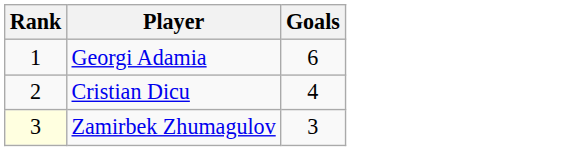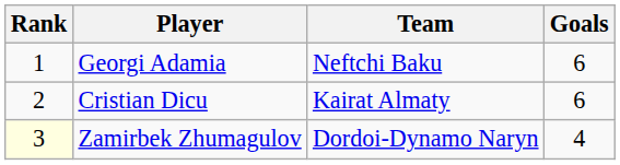+ column: Team | Neftchi Baku | Kairat Almaty | Dordoi-Dynamo Naryn
Cristian Dicu | Goals: 4 -> 6
Zamirbek Zhumagulov | Goals: 3 -> 4
